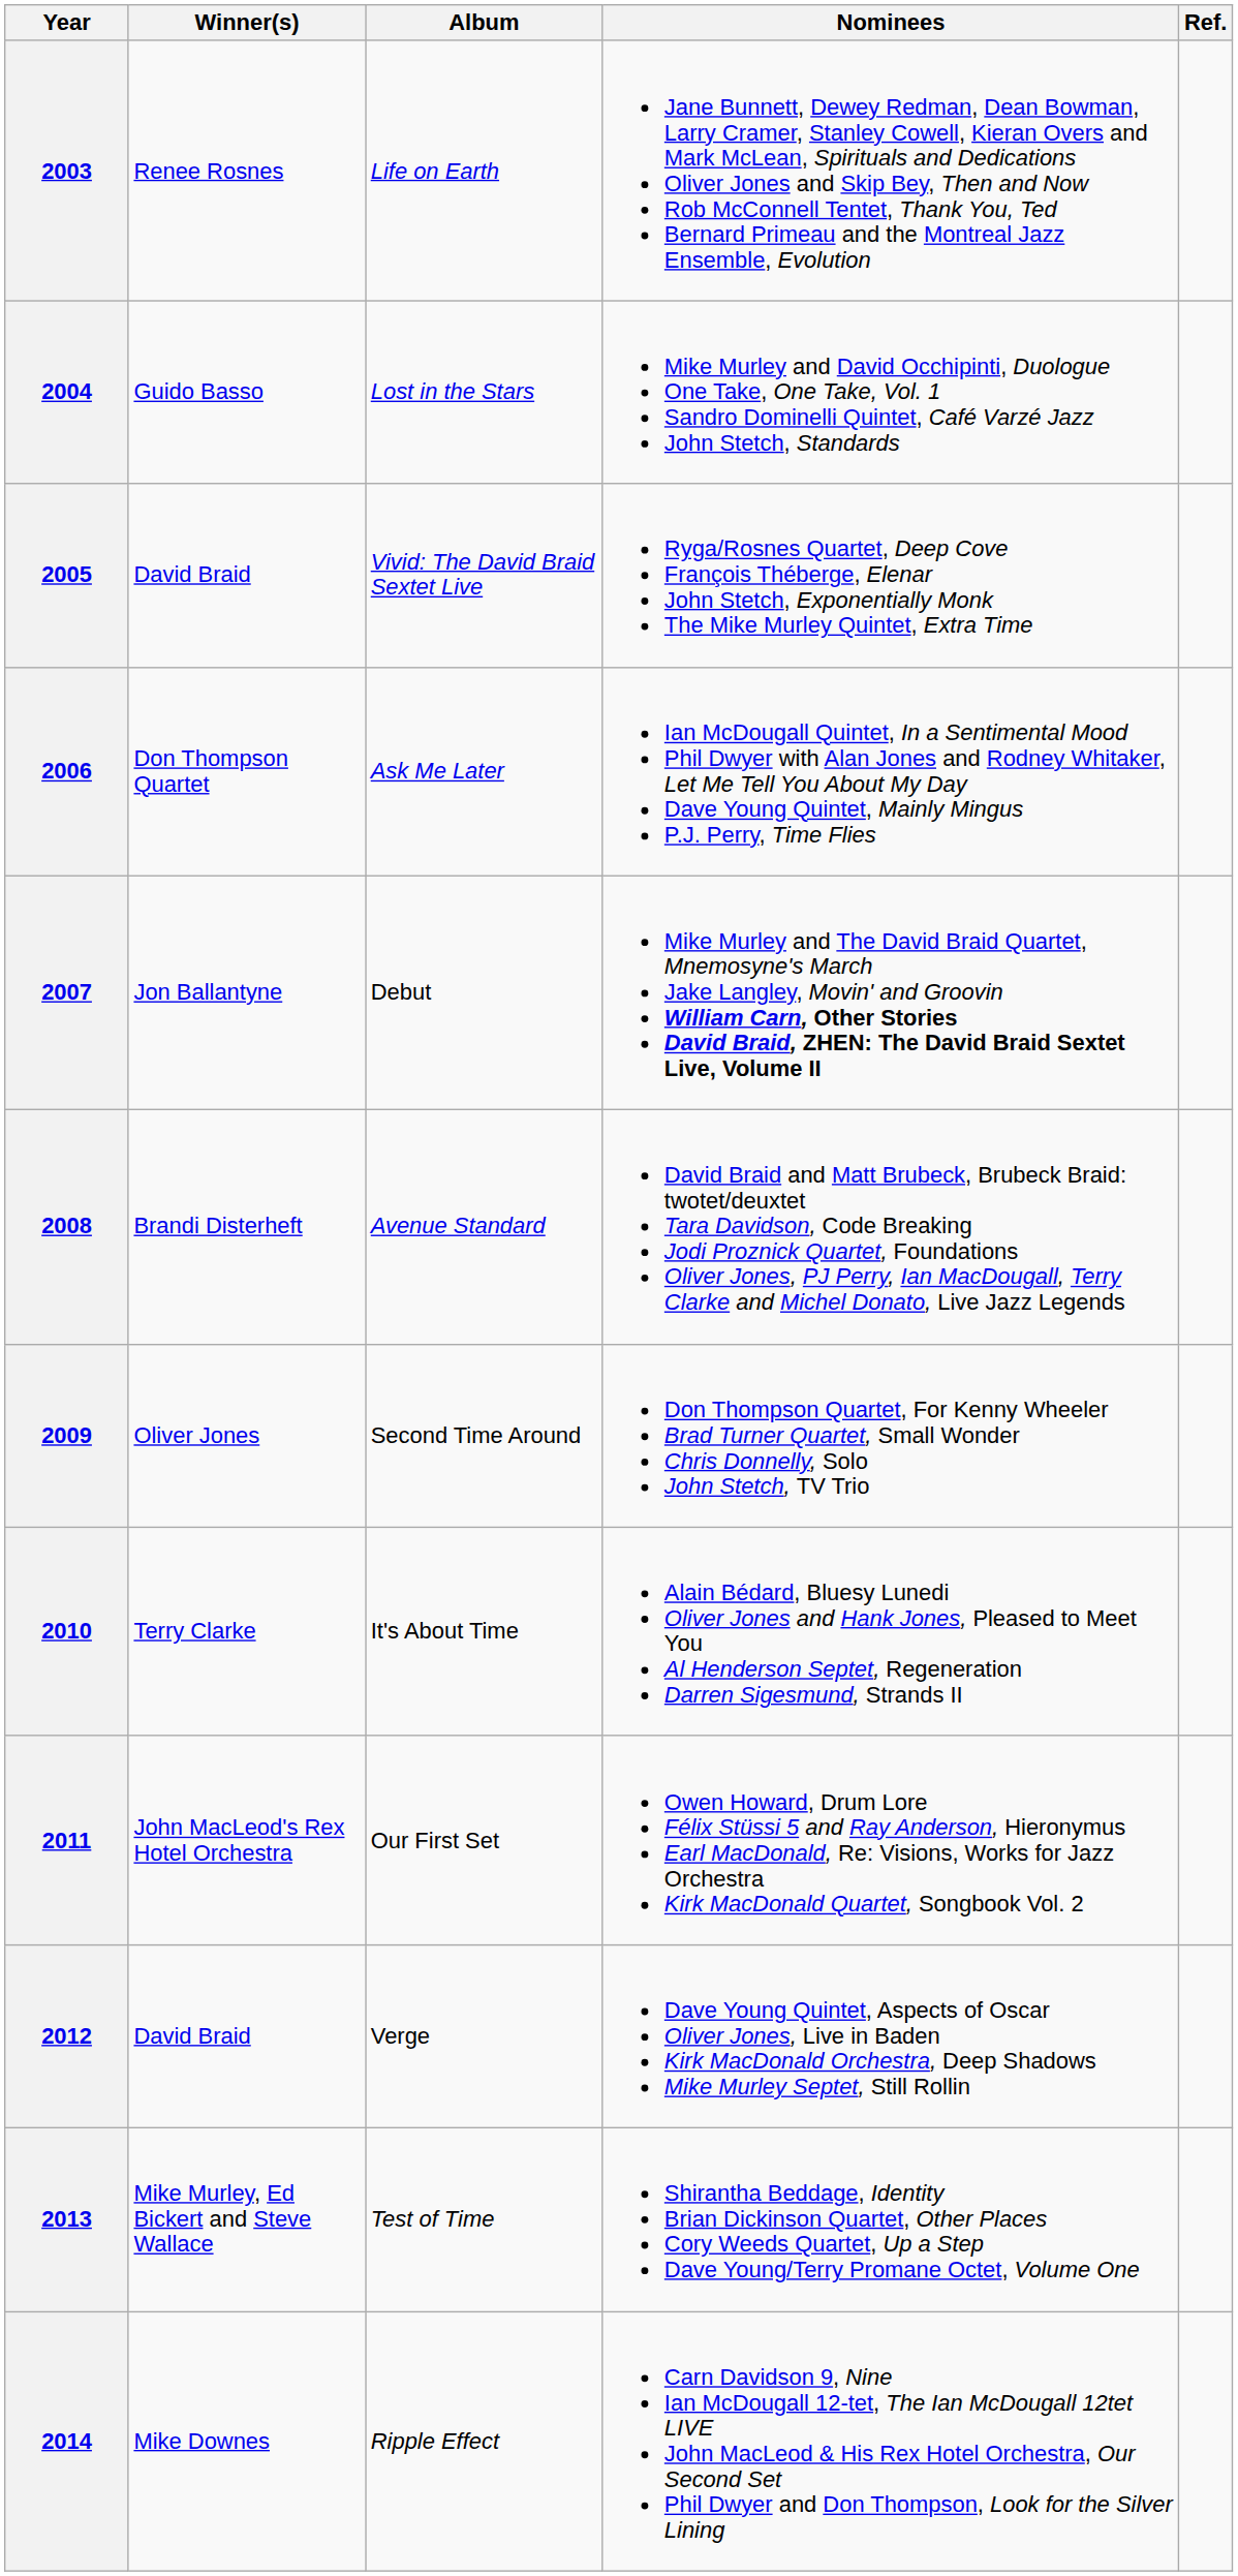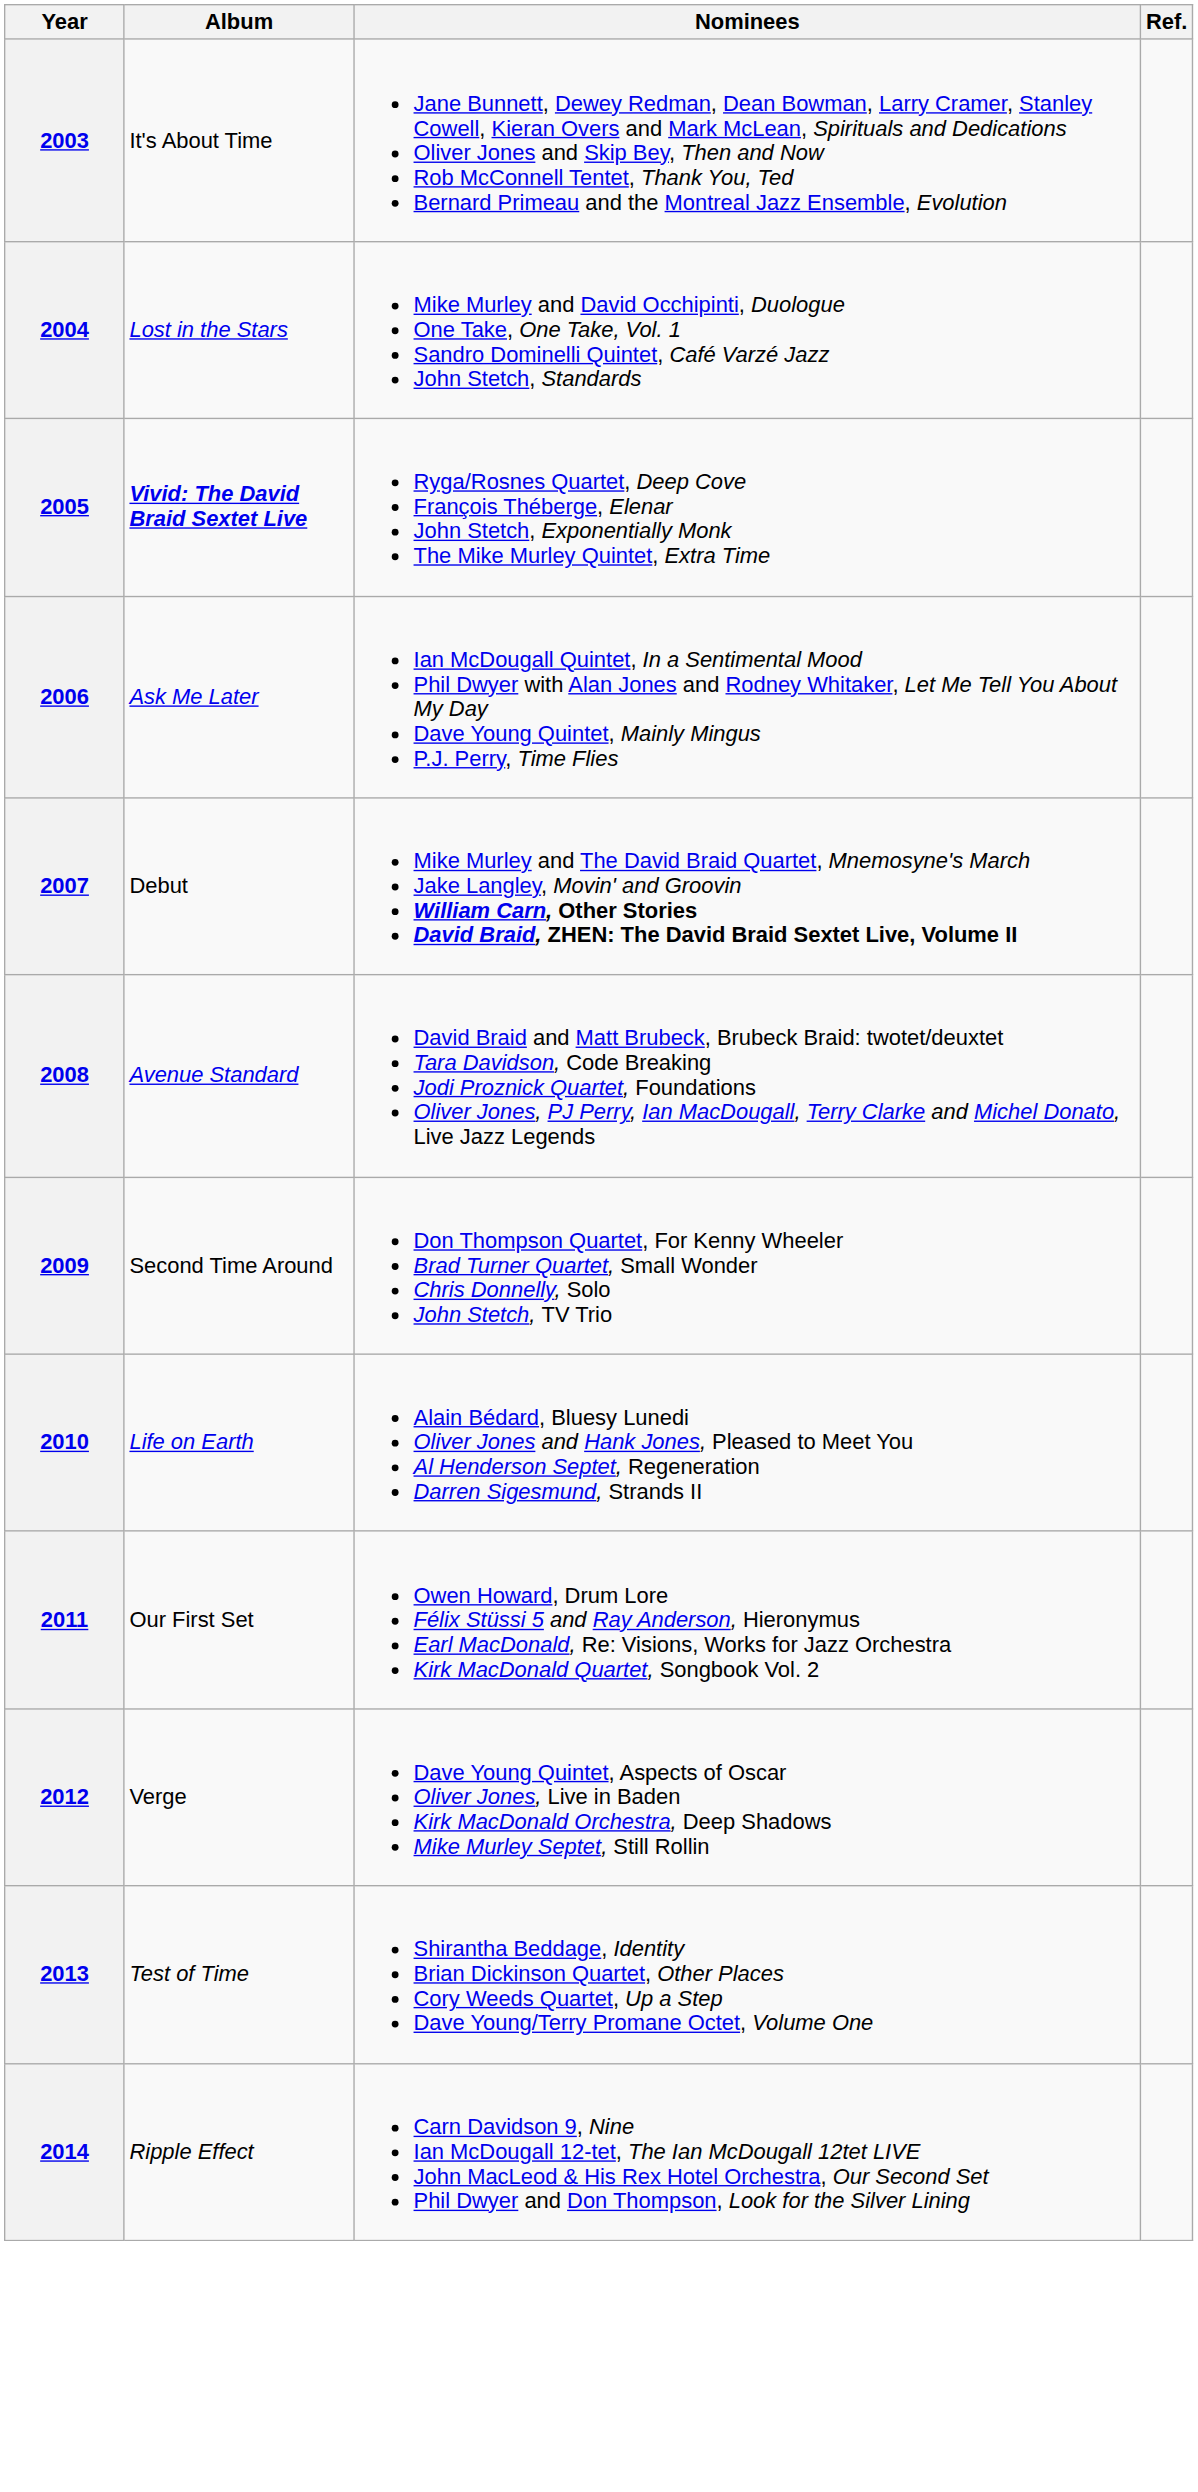- column: Winner(s) | Renee Rosnes | Guido Basso | David Braid | Don Thompson Quartet | Jon Ballantyne | Brandi Disterheft | Oliver Jones | Terry Clarke | John MacLeod's Rex Hotel Orchestra | David Braid | Mike Murley, Ed Bickert and Steve Wallace | Mike Downes
2003 | Album: Life on Earth -> It's About Time
2005 | Album: normal -> bold
2010 | Album: It's About Time -> Life on Earth
